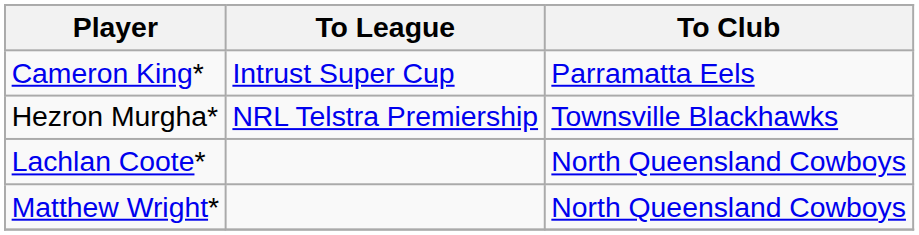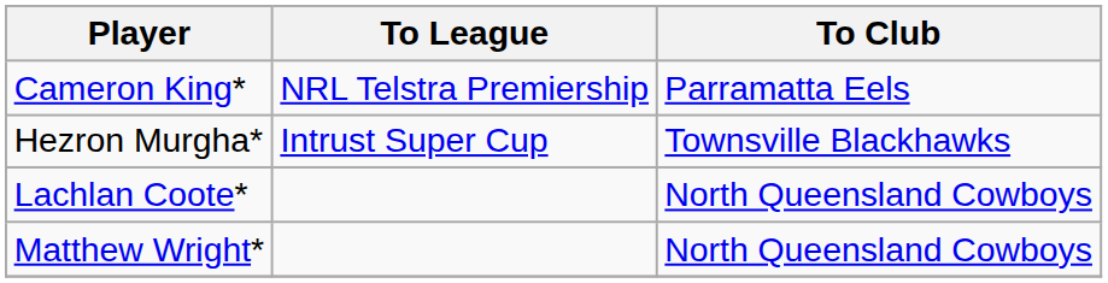Cameron King* | To League: Intrust Super Cup -> NRL Telstra Premiership
Hezron Murgha* | To League: NRL Telstra Premiership -> Intrust Super Cup
